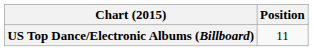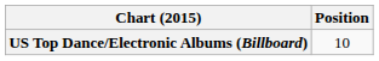US Top Dance/Electronic Albums (Billboard) | Position: 11 -> 10
